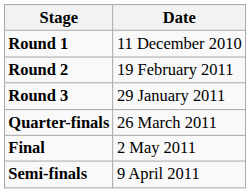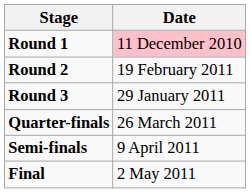Round 1 | Date: no background -> pink background
rows swapped: Semi-finals <-> Final
